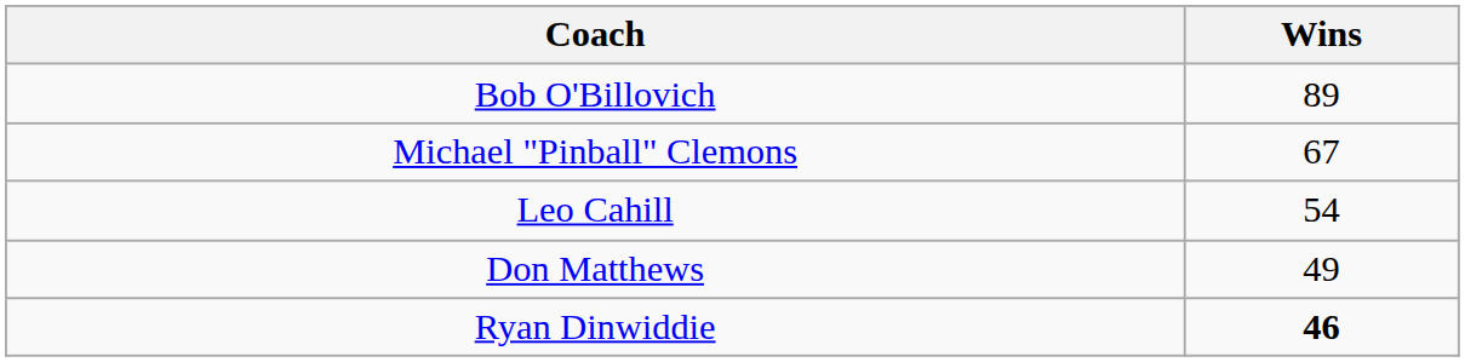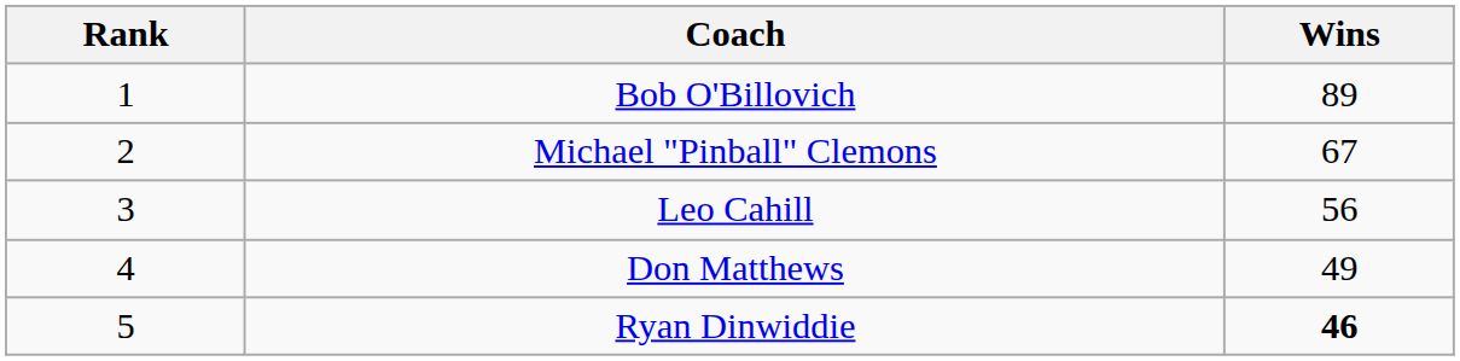+ column: Rank | 1 | 2 | 3 | 4 | 5
Leo Cahill | Wins: 54 -> 56
